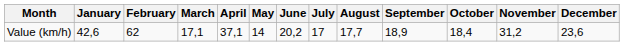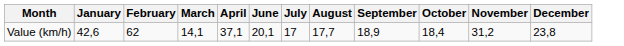- column: May | 14
Value (km/h) | March: 17,1 -> 14,1
Value (km/h) | June: 20,2 -> 20,1
Value (km/h) | December: 23,6 -> 23,8
